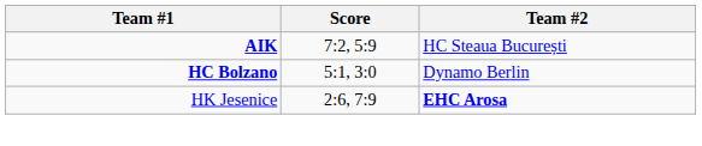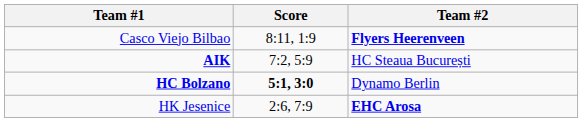+ row: Casco Viejo Bilbao | 8:11, 1:9 | Flyers Heerenveen
HC Bolzano | Score: normal -> bold
